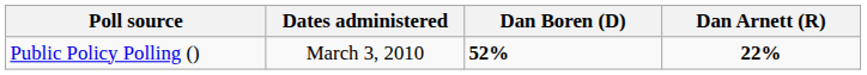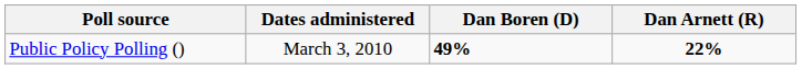Public Policy Polling () | Dan Boren (D): 52% -> 49%
